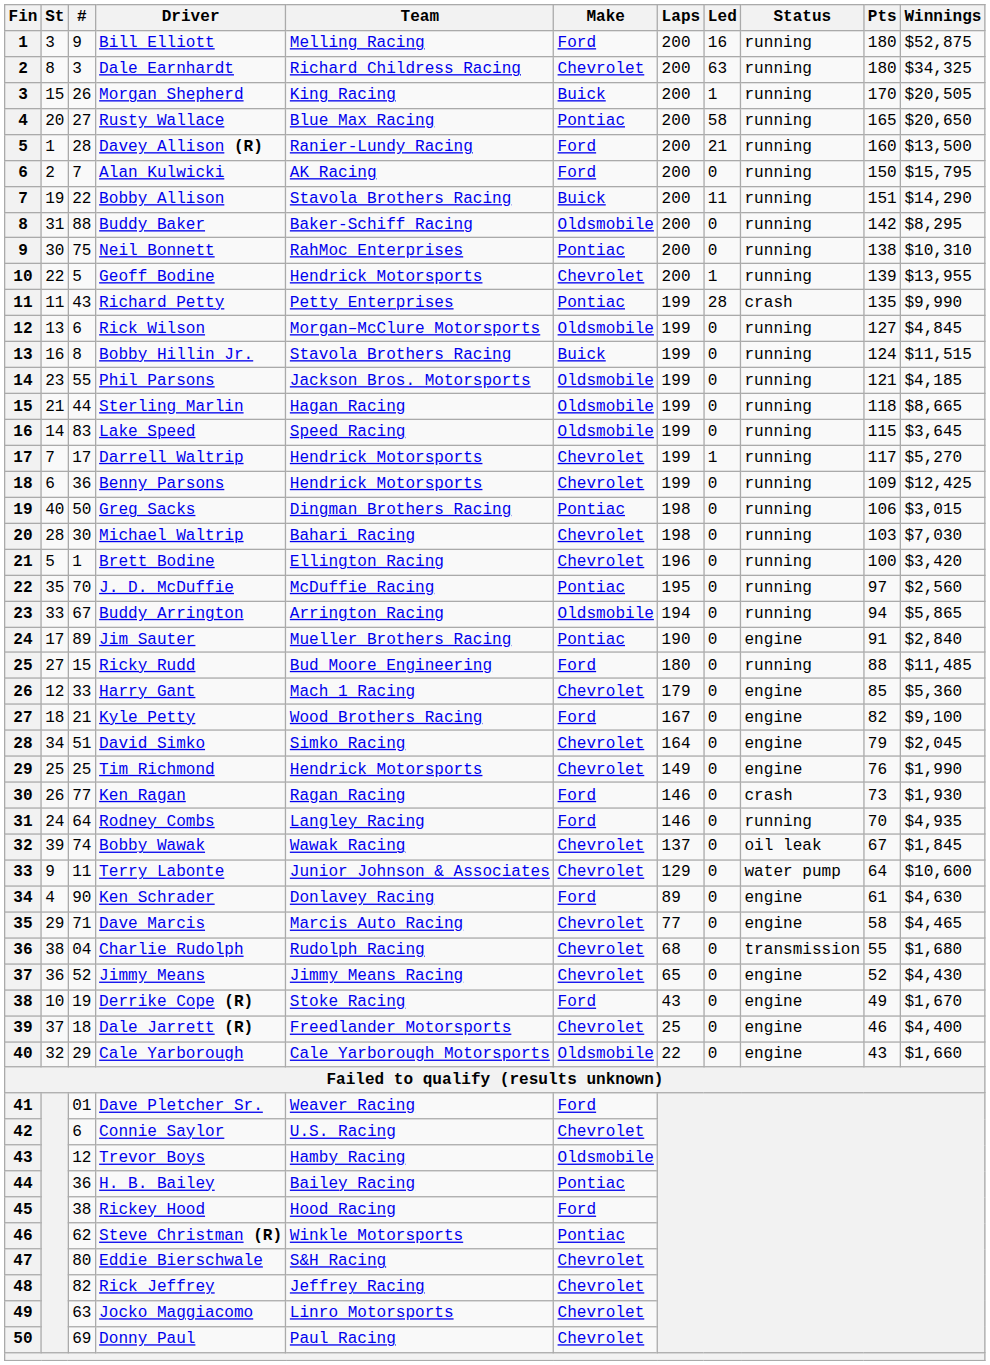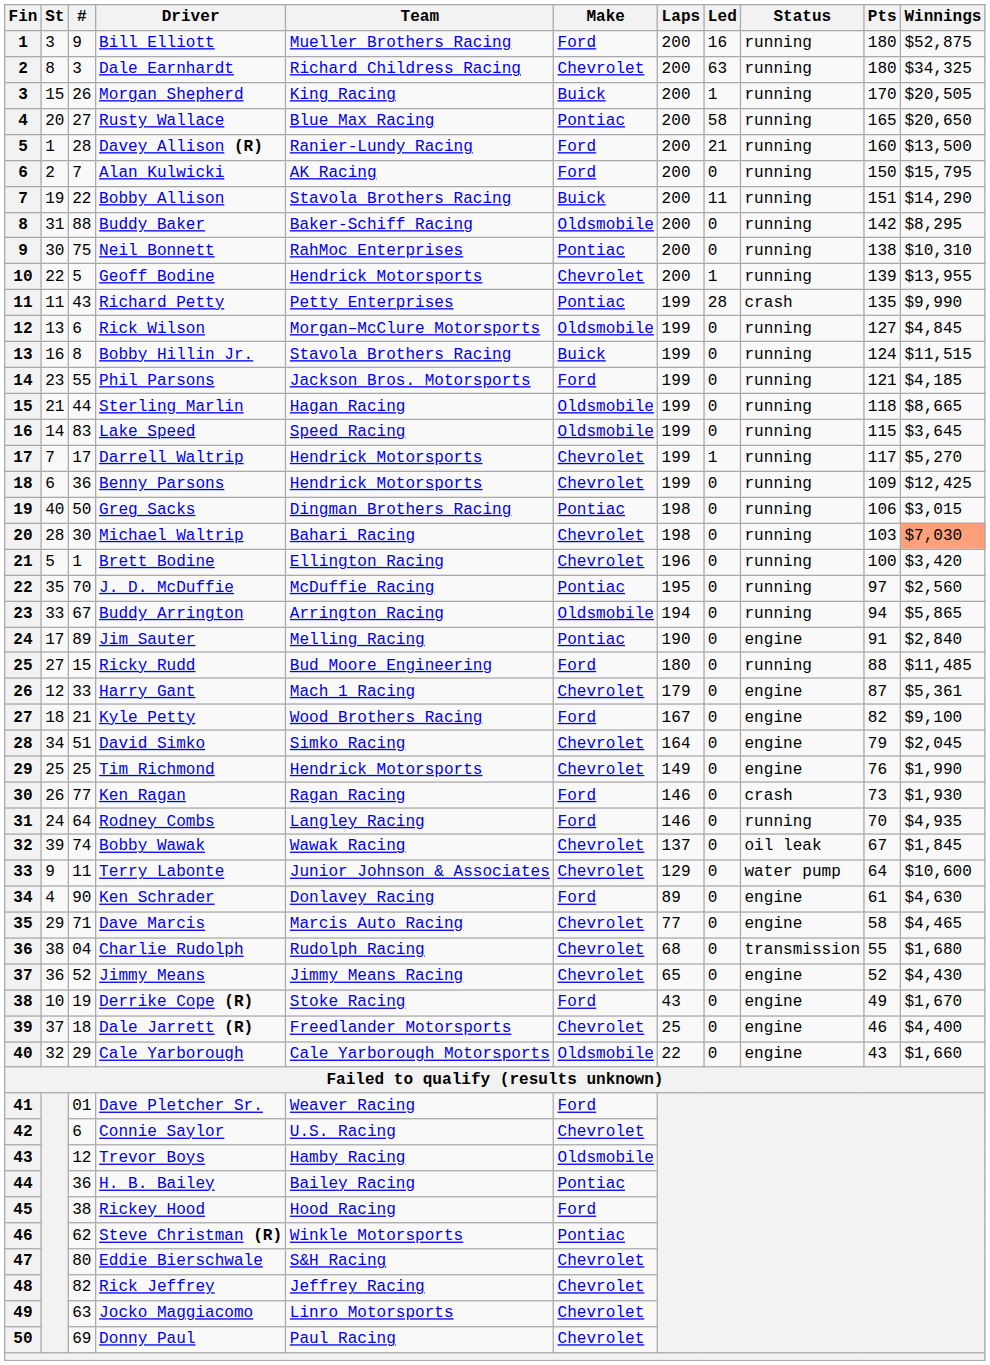Bill Elliott | Team: Melling Racing -> Mueller Brothers Racing
Phil Parsons | Make: Oldsmobile -> Ford
Michael Waltrip | Winnings: no background -> lightsalmon background
Jim Sauter | Team: Mueller Brothers Racing -> Melling Racing
Harry Gant | Pts: 85 -> 87
Harry Gant | Winnings: $5,360 -> $5,361
